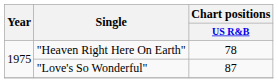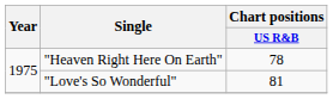"Love's So Wonderful" | Chart positions / US R&B: 87 -> 81
